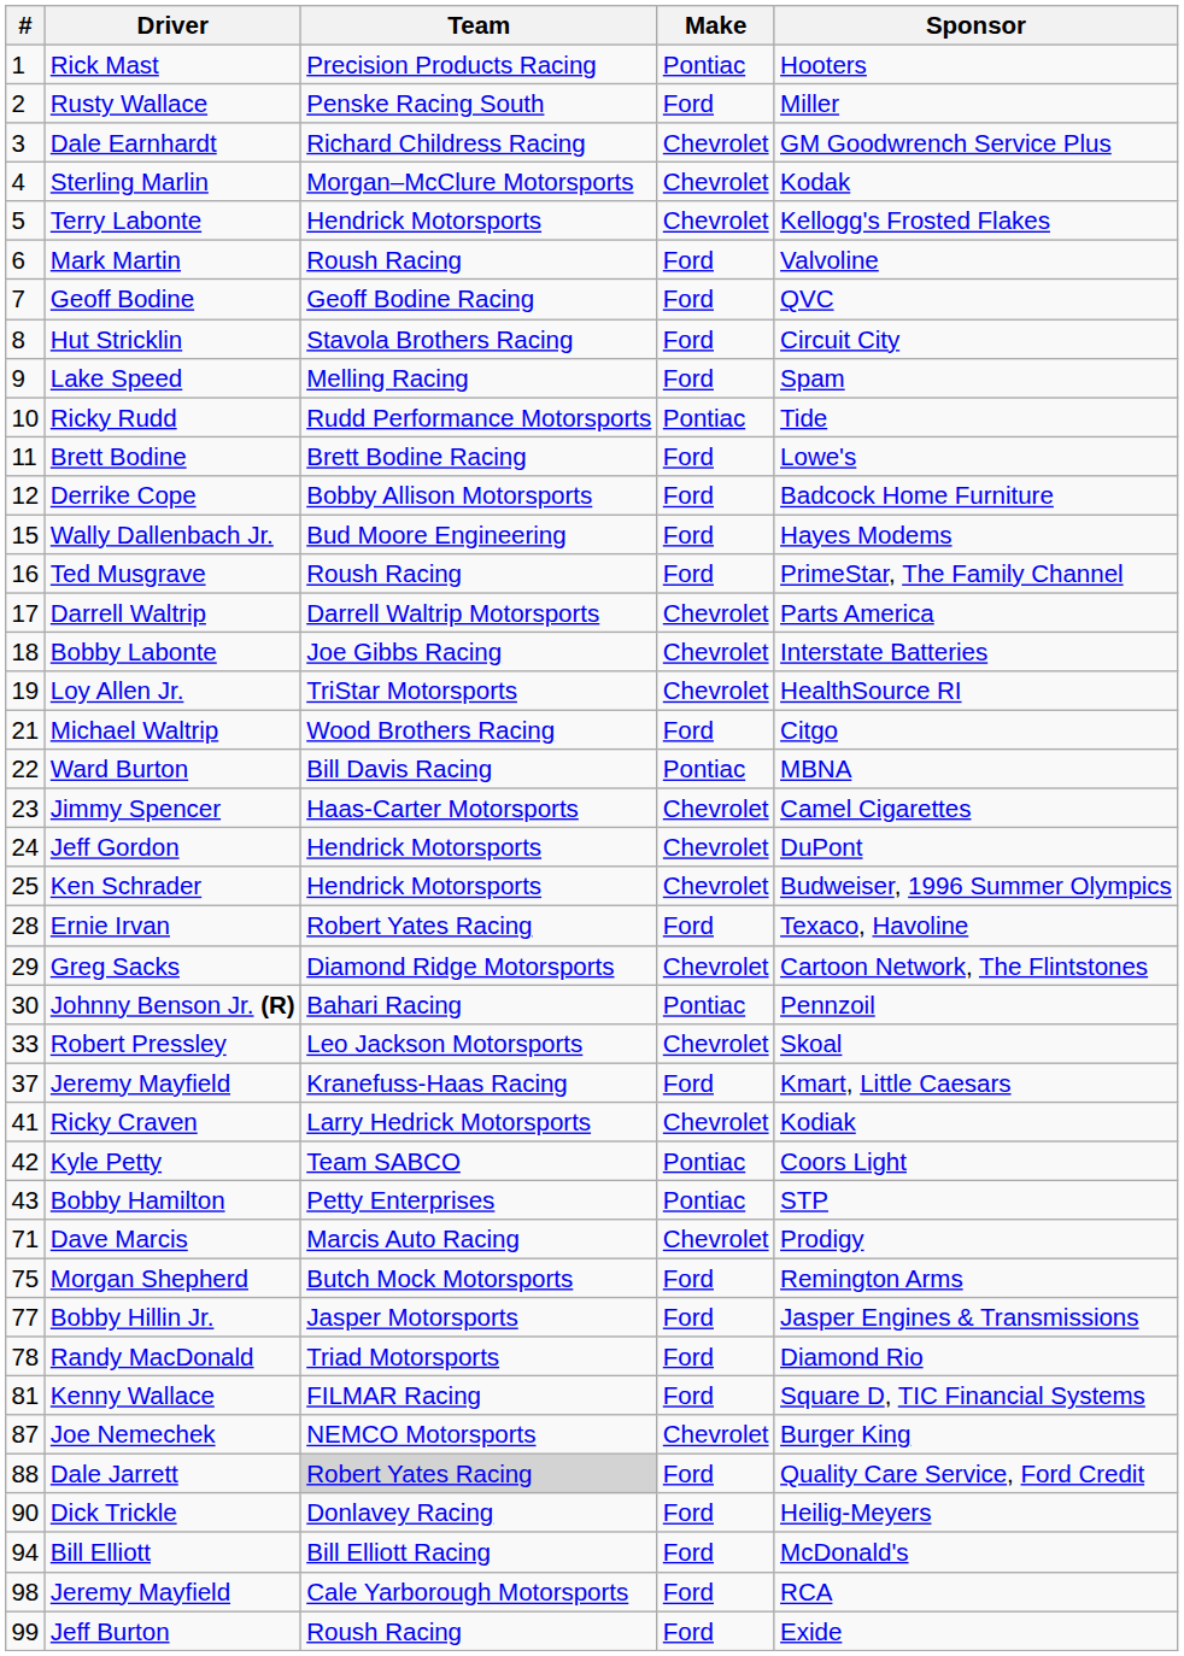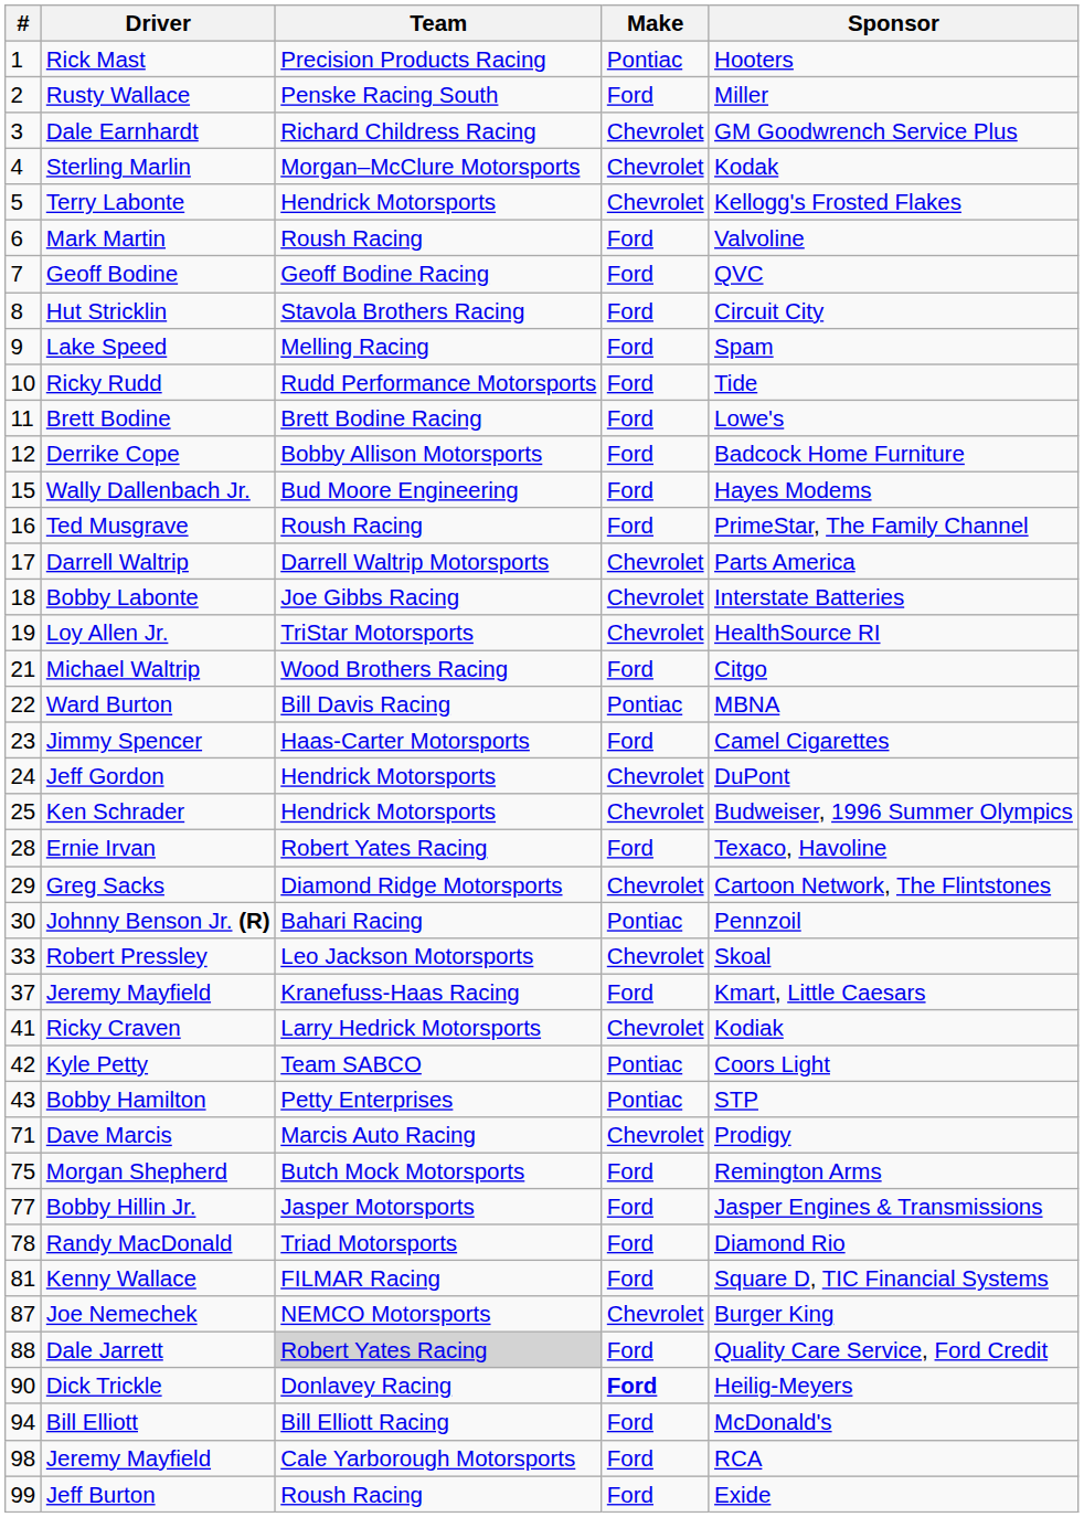Ricky Rudd | Make: Pontiac -> Ford
Jimmy Spencer | Make: Chevrolet -> Ford
Dick Trickle | Make: normal -> bold
